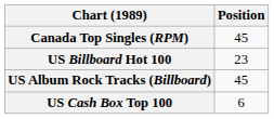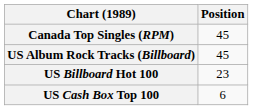rows swapped: US Billboard Hot 100 <-> US Album Rock Tracks (Billboard)
